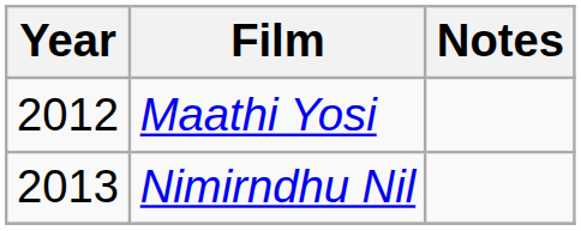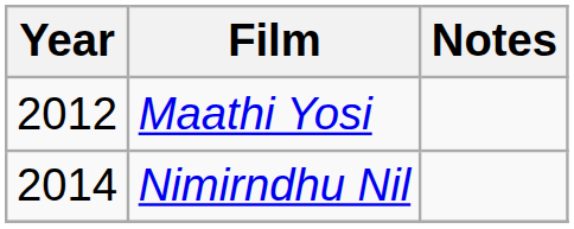Nimirndhu Nil | Year: 2013 -> 2014
